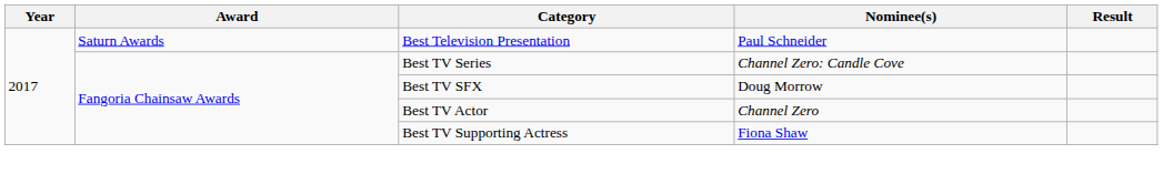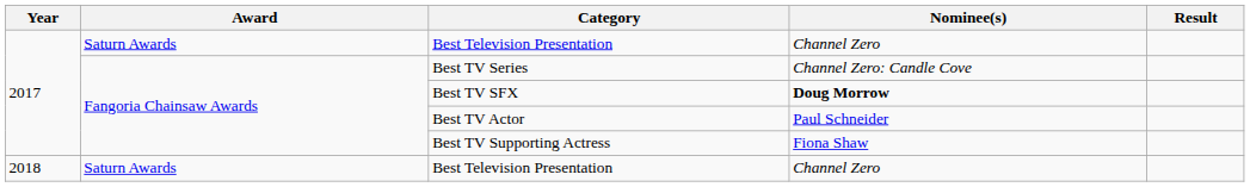2017 / Best Television Presentation | Nominee(s): Paul Schneider -> Channel Zero
Best TV SFX | Nominee(s): normal -> bold
Best TV Actor | Nominee(s): Channel Zero -> Paul Schneider
+ row: 2018 | Saturn Awards | Best Television Presentation | Channel Zero
